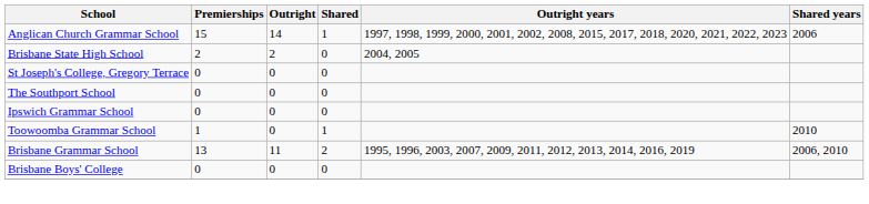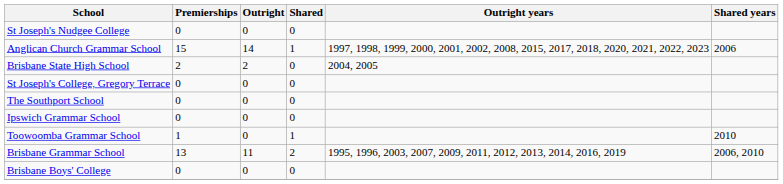+ row: St Joseph's Nudgee College | 0 | 0 | 0
